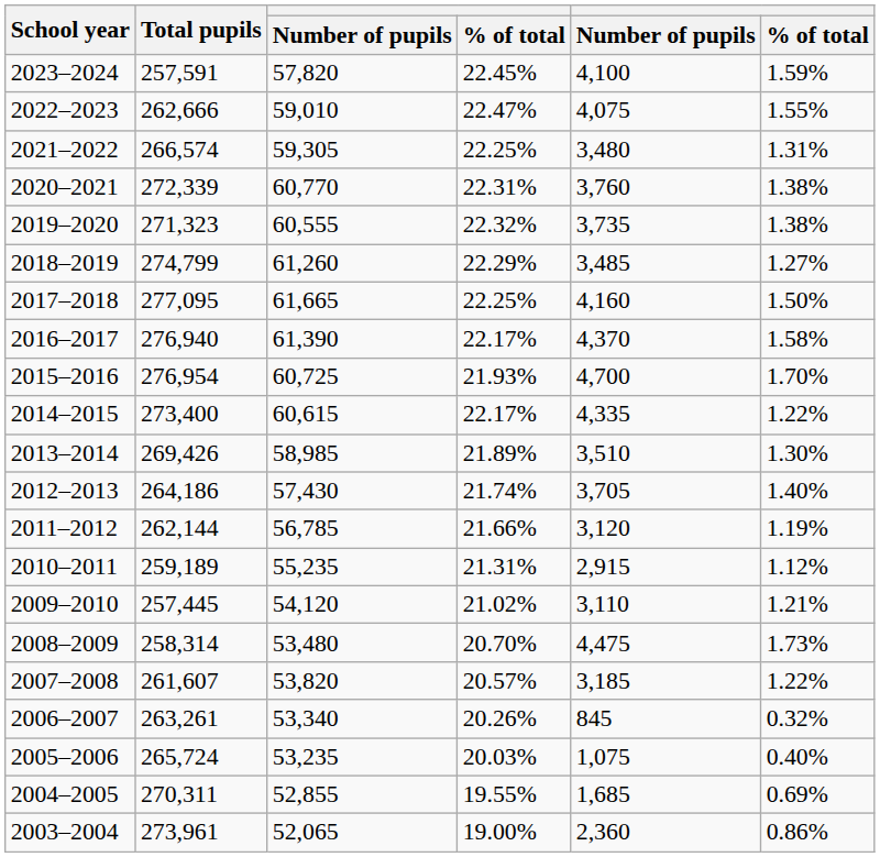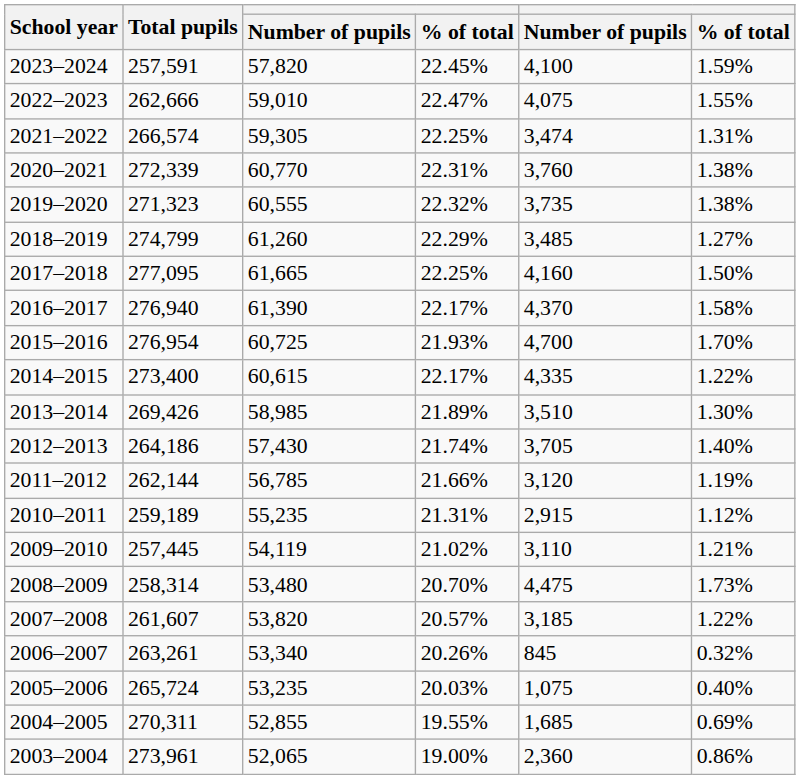2021–2022 | column 5: 3,480 -> 3,474
2009–2010 | column 3: 54,120 -> 54,119
